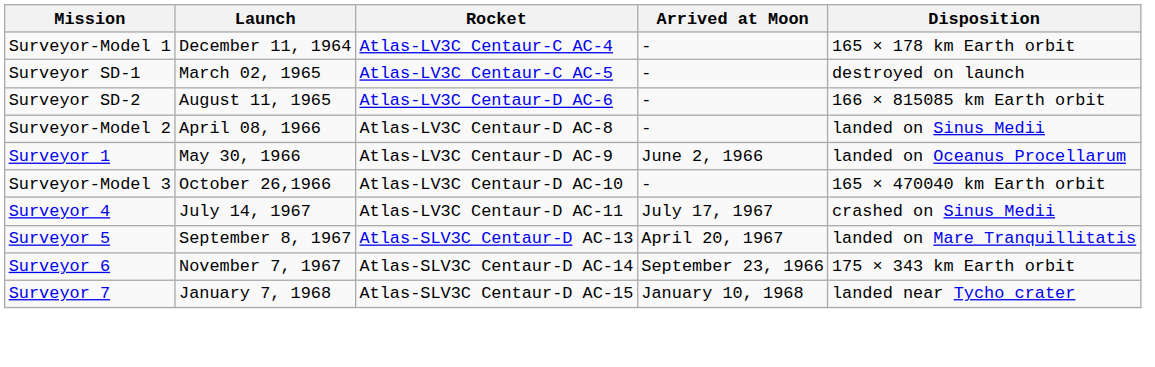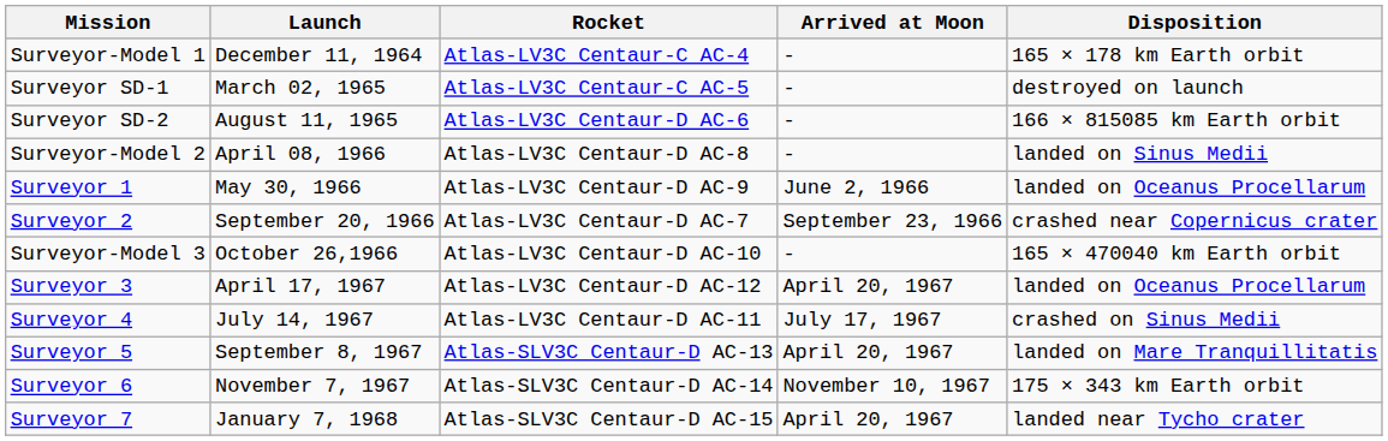+ row: Surveyor 2 | September 20, 1966 | Atlas-LV3C Centaur-D AC-7 | September 23, 1966 | crashed near Copernicus crater
+ row: Surveyor 3 | April 17, 1967 | Atlas-LV3C Centaur-D AC-12 | April 20, 1967 | landed on Oceanus Procellarum
Surveyor 6 | Arrived at Moon: September 23, 1966 -> November 10, 1967
Surveyor 7 | Arrived at Moon: January 10, 1968 -> April 20, 1967
